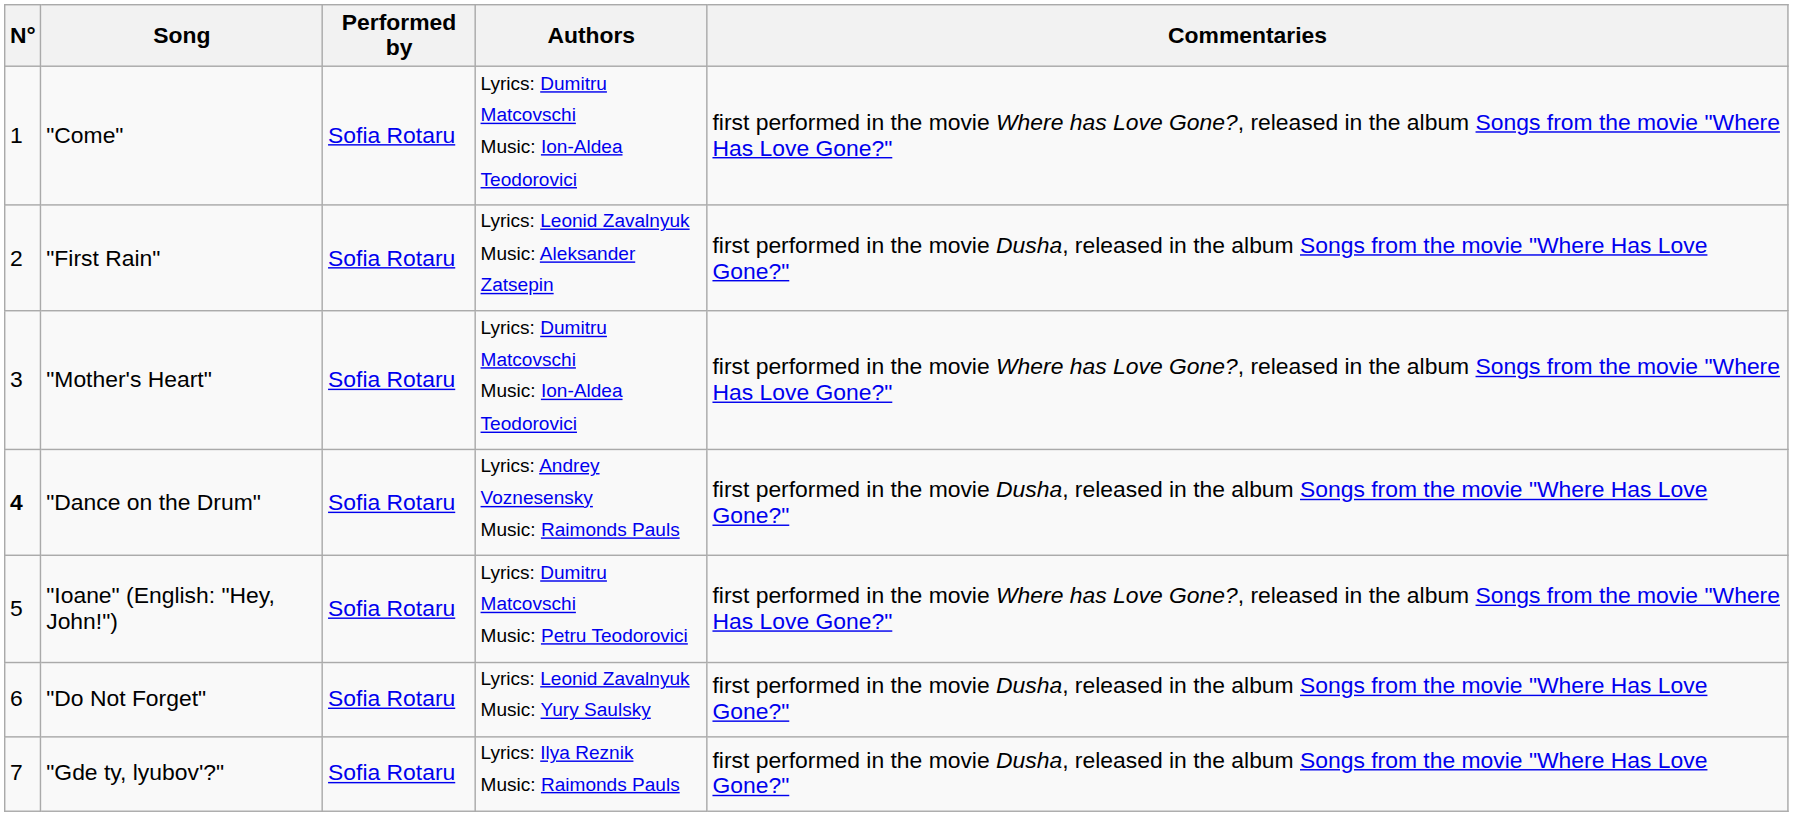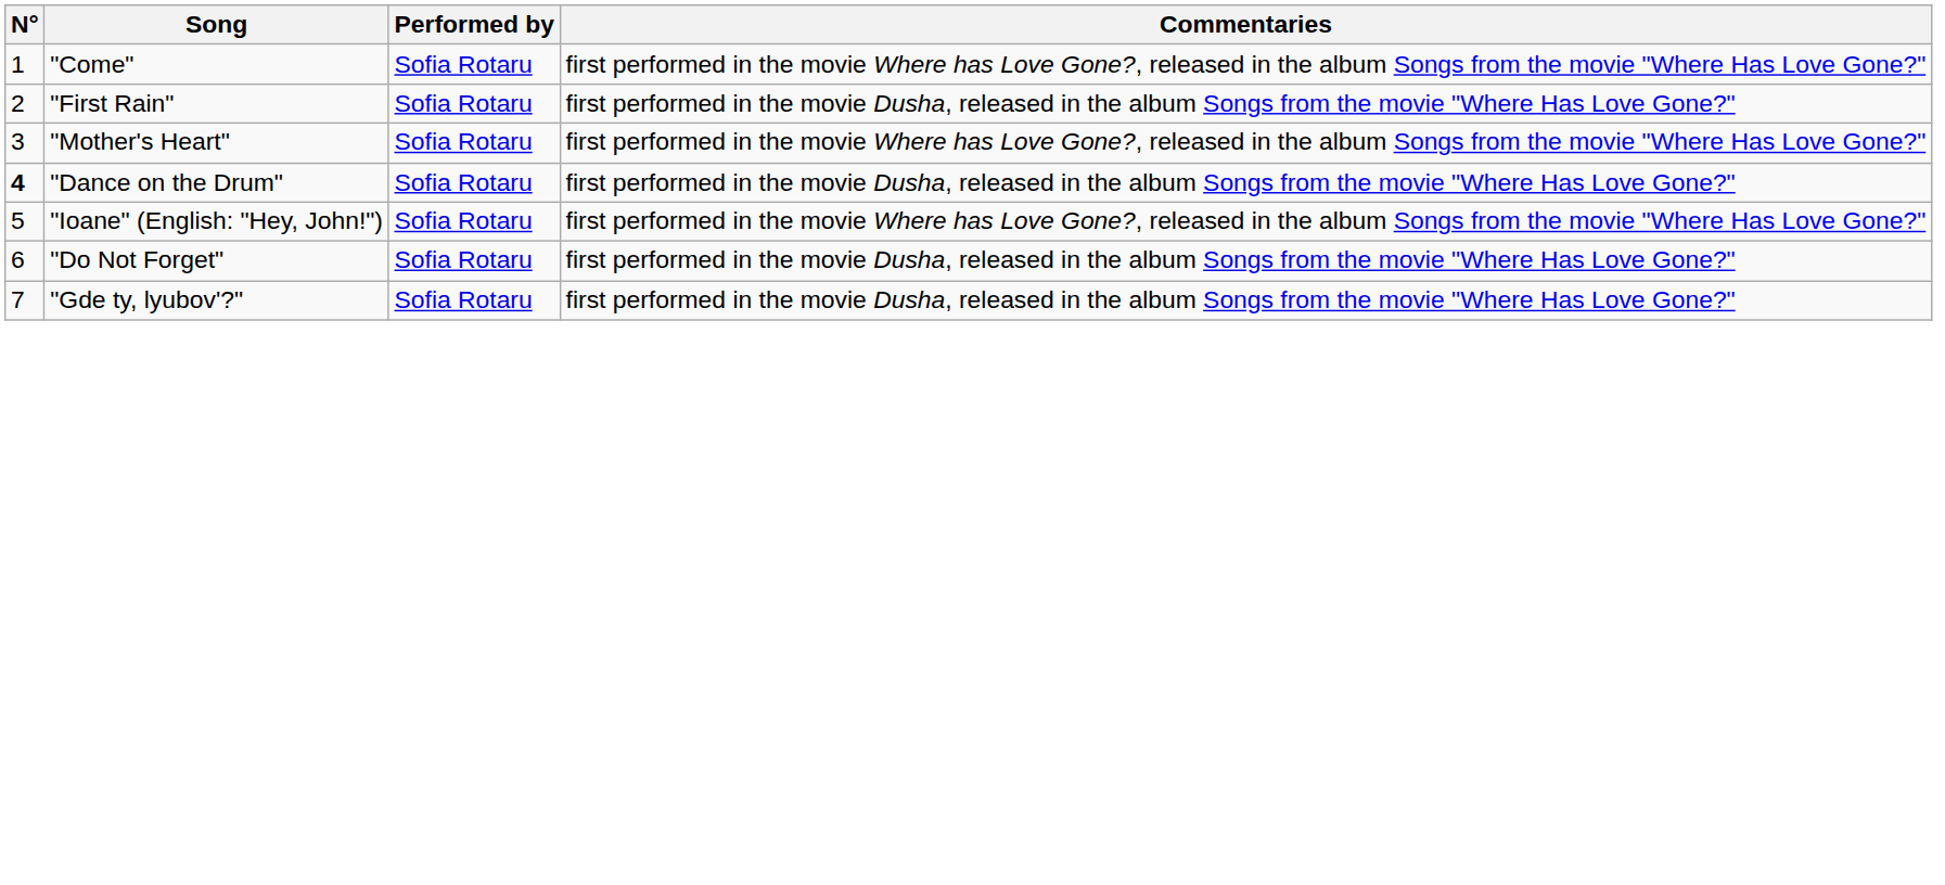- column: Authors | Lyrics: Dumitru Matcovschi Music: Ion-Aldea Teodorovici | Lyrics: Leonid Zavalnyuk Music: Aleksander Zatsepin | Lyrics: Dumitru Matcovschi Music: Ion-Aldea Teodorovici | Lyrics: Andrey Voznesensky Music: Raimonds Pauls | Lyrics: Dumitru Matcovschi Music: Petru Teodorovici | Lyrics: Leonid Zavalnyuk Music: Yury Saulsky | Lyrics: Ilya Reznik Music: Raimonds Pauls
